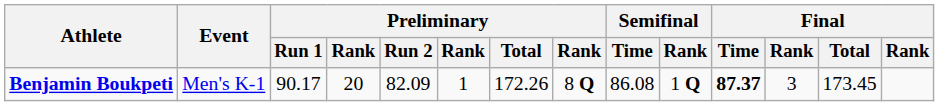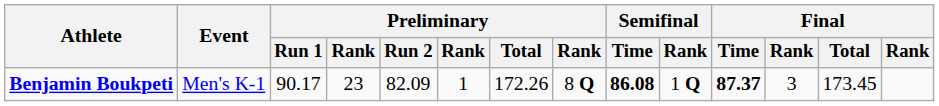Benjamin Boukpeti | column 4: 20 -> 23
Benjamin Boukpeti | Semifinal / Time: normal -> bold
